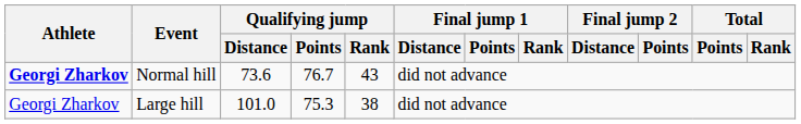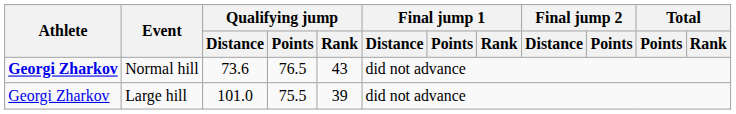Normal hill | Qualifying jump / Points: 76.7 -> 76.5
Large hill | Qualifying jump / Points: 75.3 -> 75.5
Large hill | Qualifying jump / Rank: 38 -> 39
